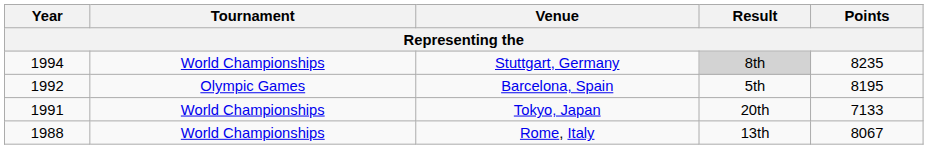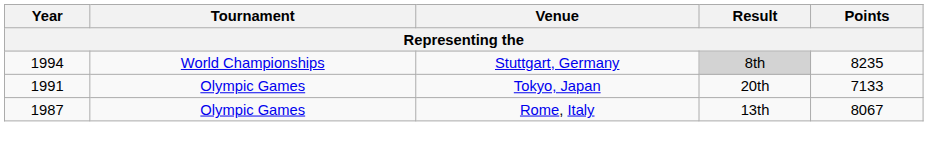- row: 1992 | Olympic Games | Barcelona, Spain | 5th | 8195
Tokyo, Japan | Tournament: World Championships -> Olympic Games
Rome, Italy | Year: 1988 -> 1987
Rome, Italy | Tournament: World Championships -> Olympic Games
